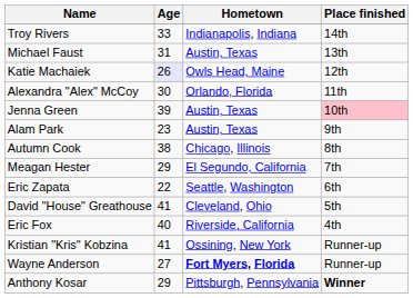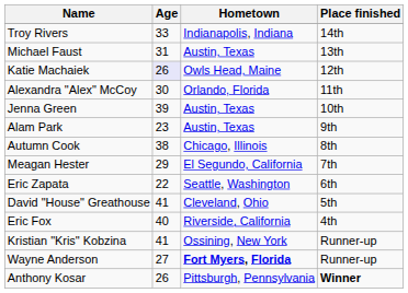Jenna Green | Place finished: pink background -> no background
Anthony Kosar | Age: 29 -> 26
